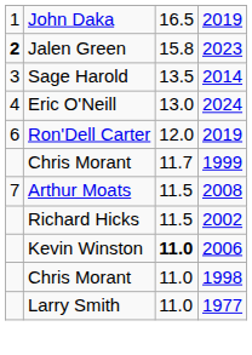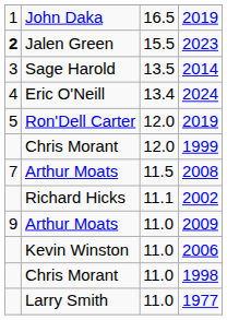2023 | column 3: 15.8 -> 15.5
2024 | column 3: 13.0 -> 13.4
Ron'Dell Carter / 2019 | column 1: 6 -> 5
1999 | column 3: 11.7 -> 12.0
2002 | column 3: 11.5 -> 11.1
+ row: 9 | Arthur Moats | 11.0 | 2009
2006 | column 3: bold -> normal
